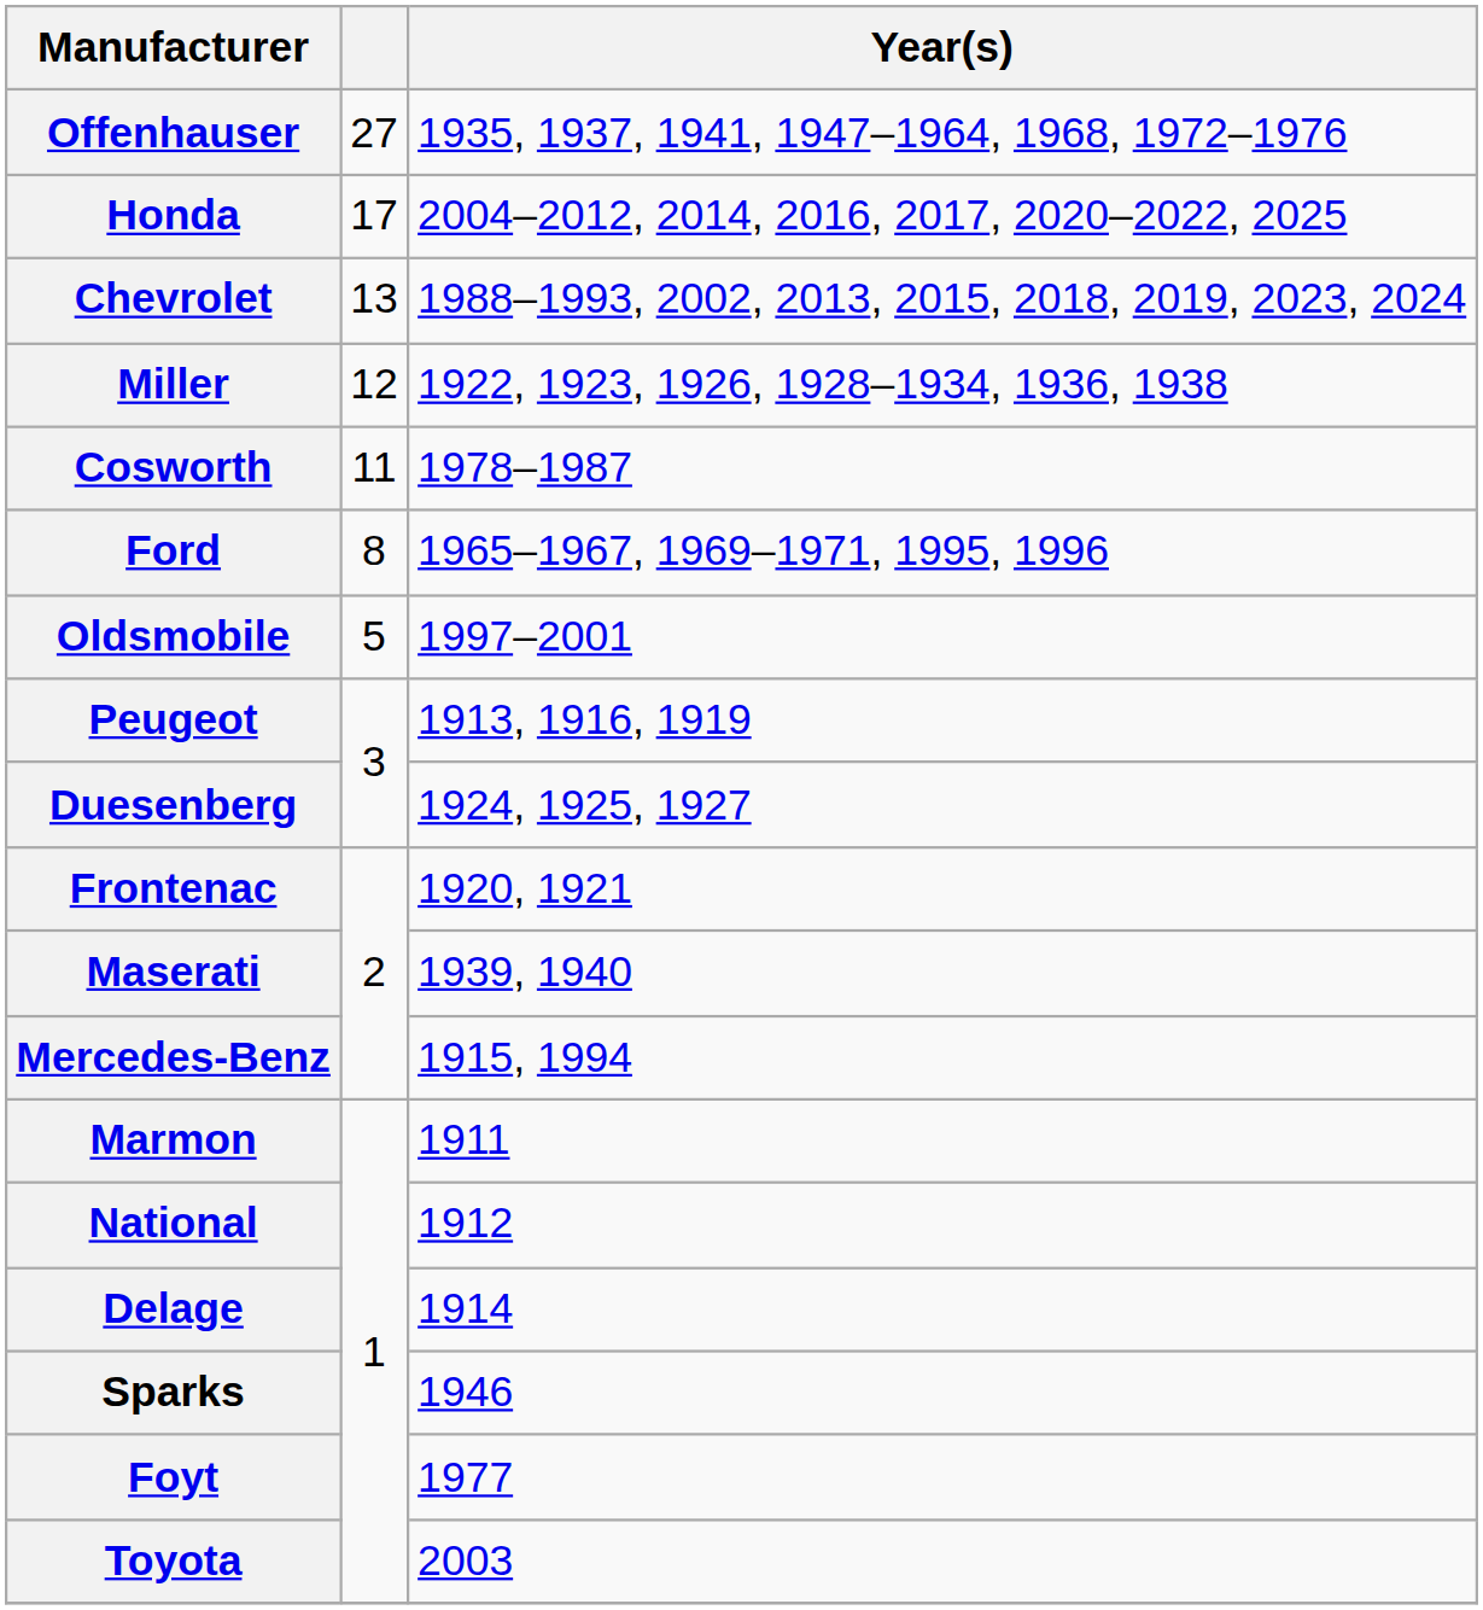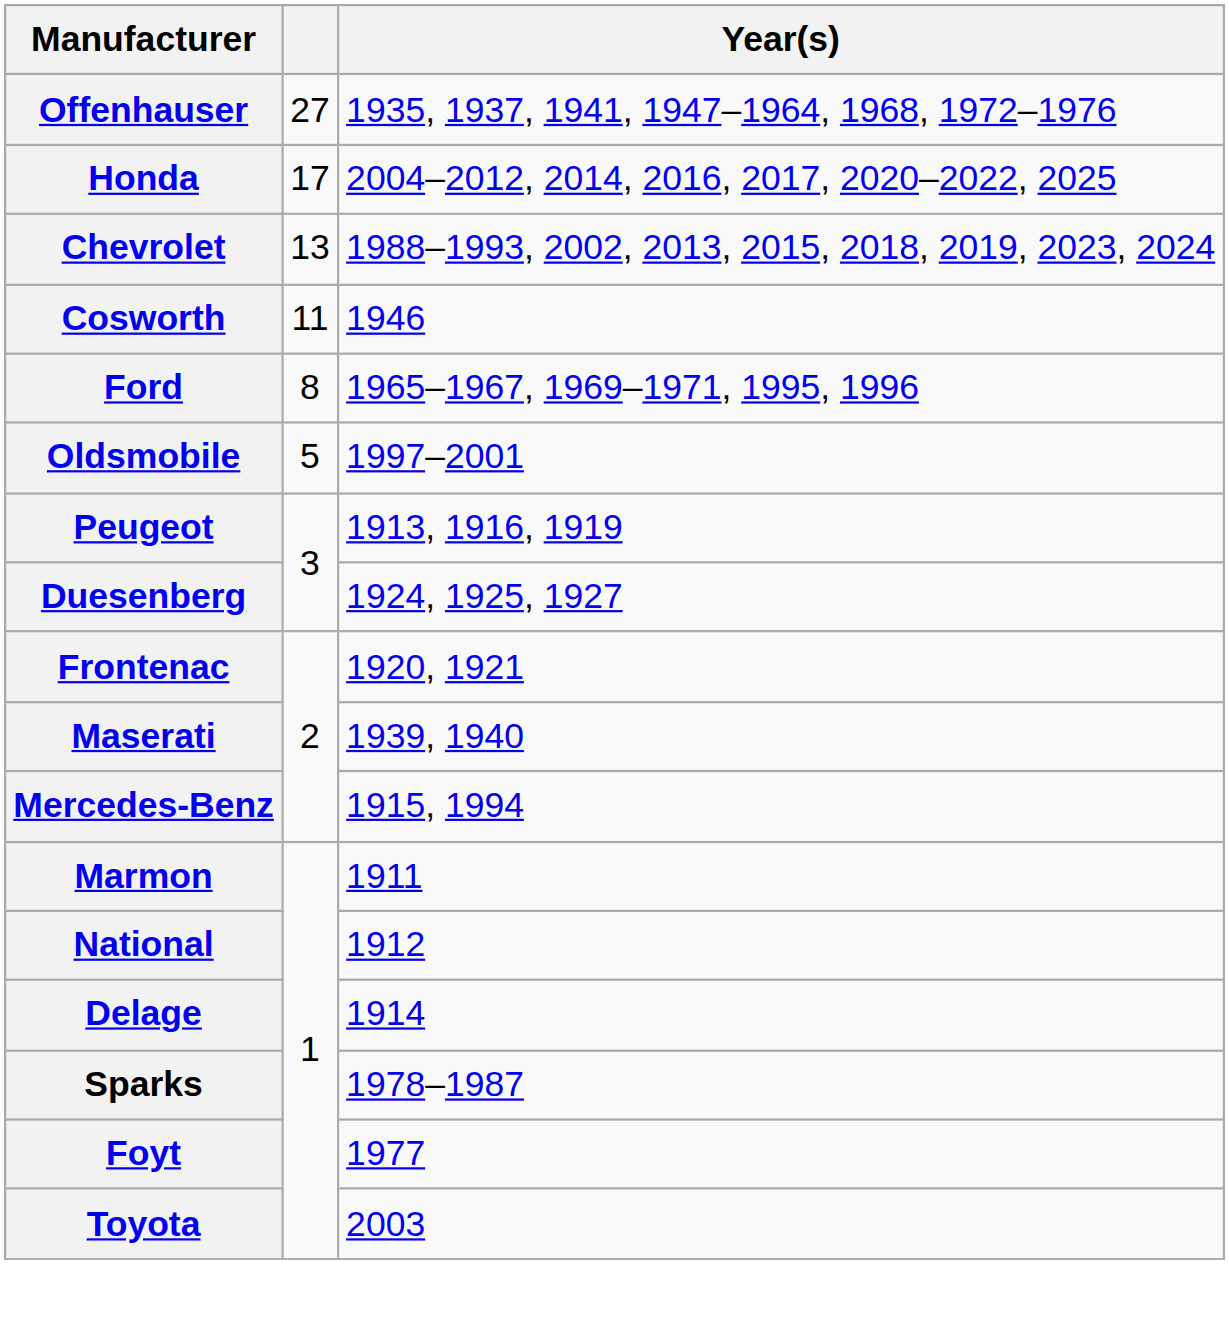- row: Miller | 12 | 1922, 1923, 1926, 1928–1934, 1936, 1938
Cosworth | Year(s): 1978–1987 -> 1946
Sparks | Year(s): 1946 -> 1978–1987
